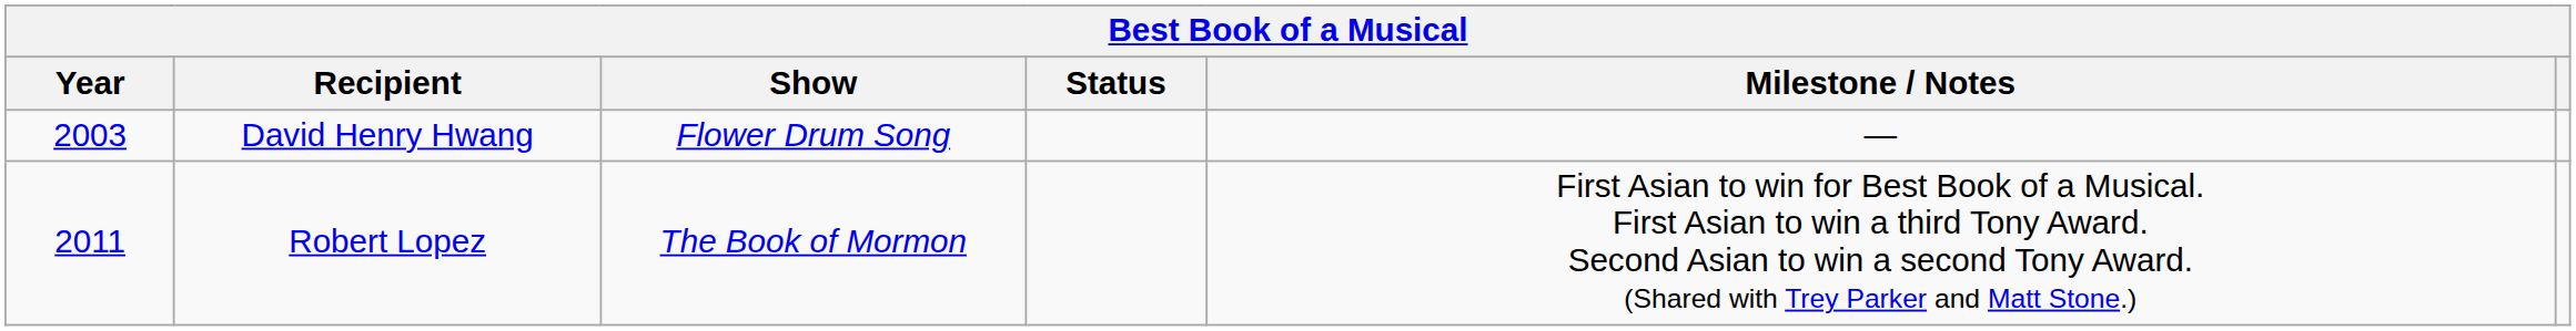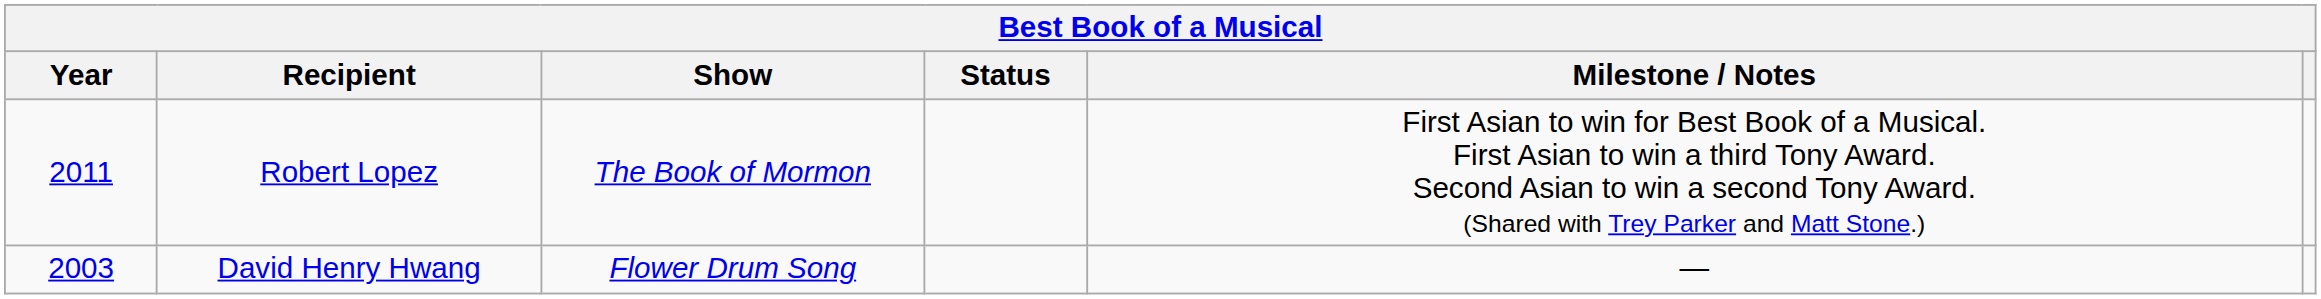rows swapped: David Henry Hwang <-> Robert Lopez
